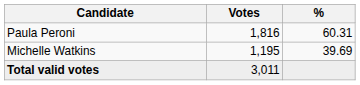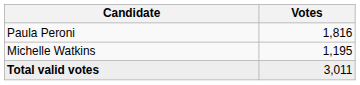- column: % | 60.31 | 39.69
